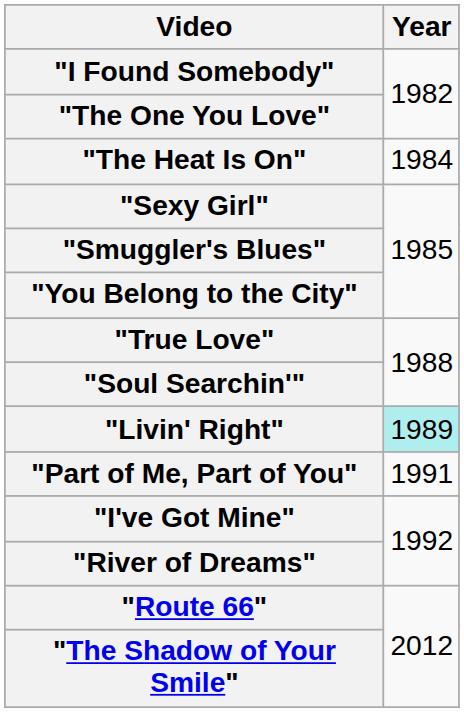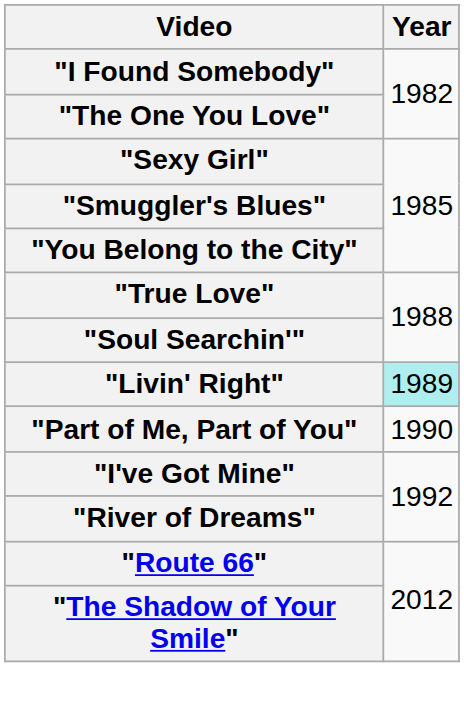- row: "The Heat Is On" | 1984
"Part of Me, Part of You" | Year: 1991 -> 1990
